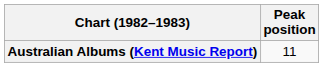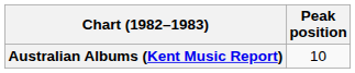Australian Albums (Kent Music Report) | Peak position: 11 -> 10
